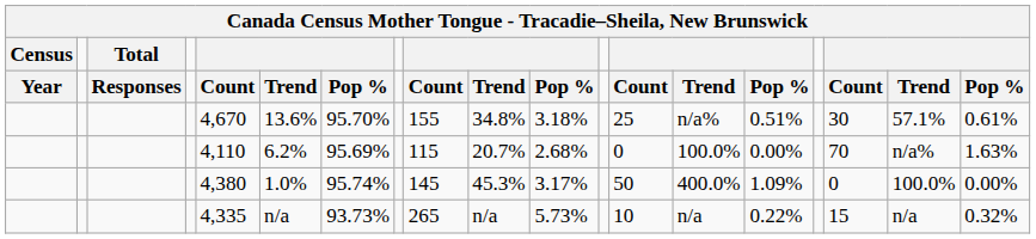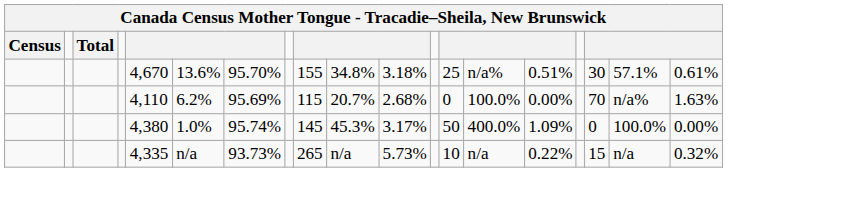- row: Year | Responses | Count | Trend | Pop % | Count | Trend | Pop % | Count | Trend | Pop % | Count | Trend | Pop %
